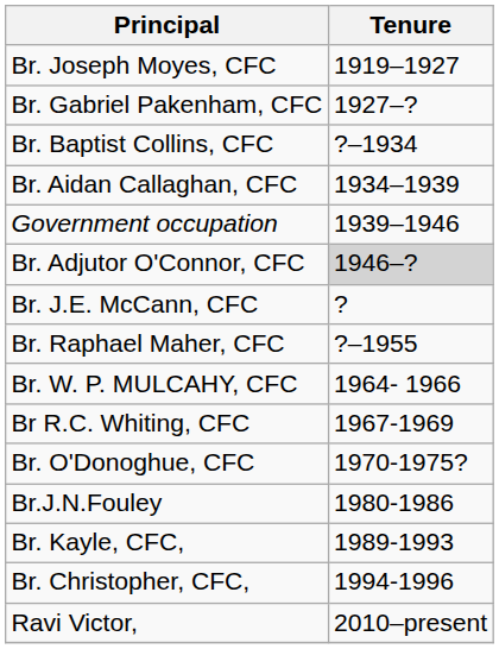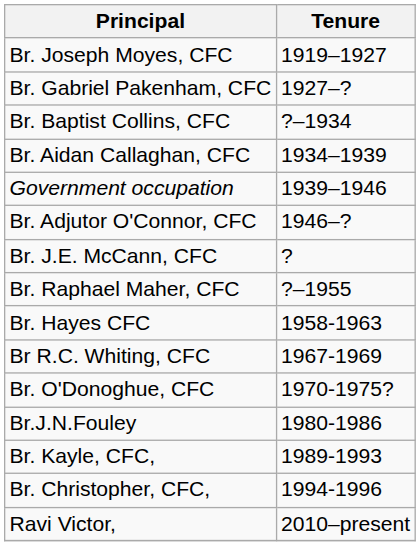Br. Adjutor O'Connor, CFC | Tenure: lightgrey background -> no background
+ row: Br. Hayes CFC | 1958-1963
- row: Br. W. P. MULCAHY, CFC | 1964- 1966
